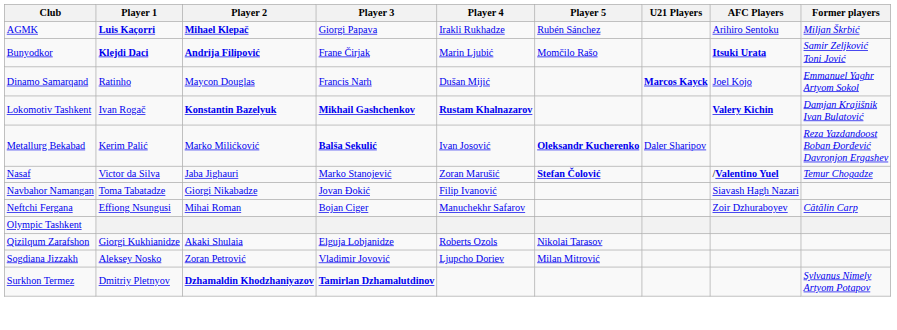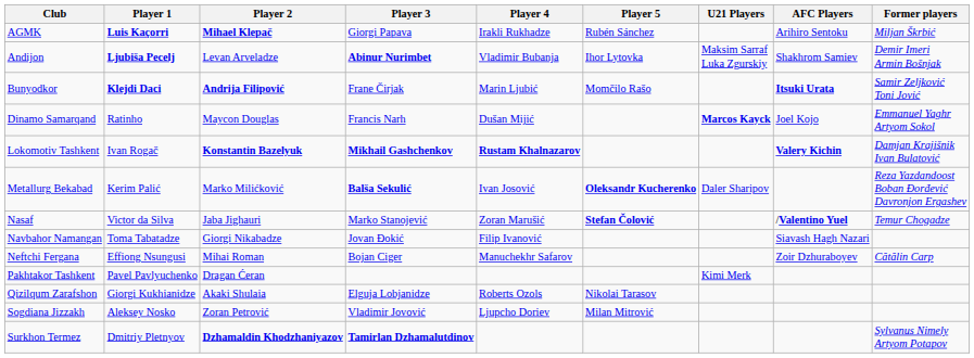+ row: Andijon | Ljubiša Pecelj | Levan Arveladze | Abinur Nurimbet | Vladimir Bubanja | Ihor Lytovka | Maksim Sarraf Luka Zgurskiy | Shakhrom Samiev | Demir Imeri Armin Bošnjak
- row: Olympic Tashkent
+ row: Pakhtakor Tashkent | Pavel Pavlyuchenko | Dragan Ćeran | Kimi Merk
